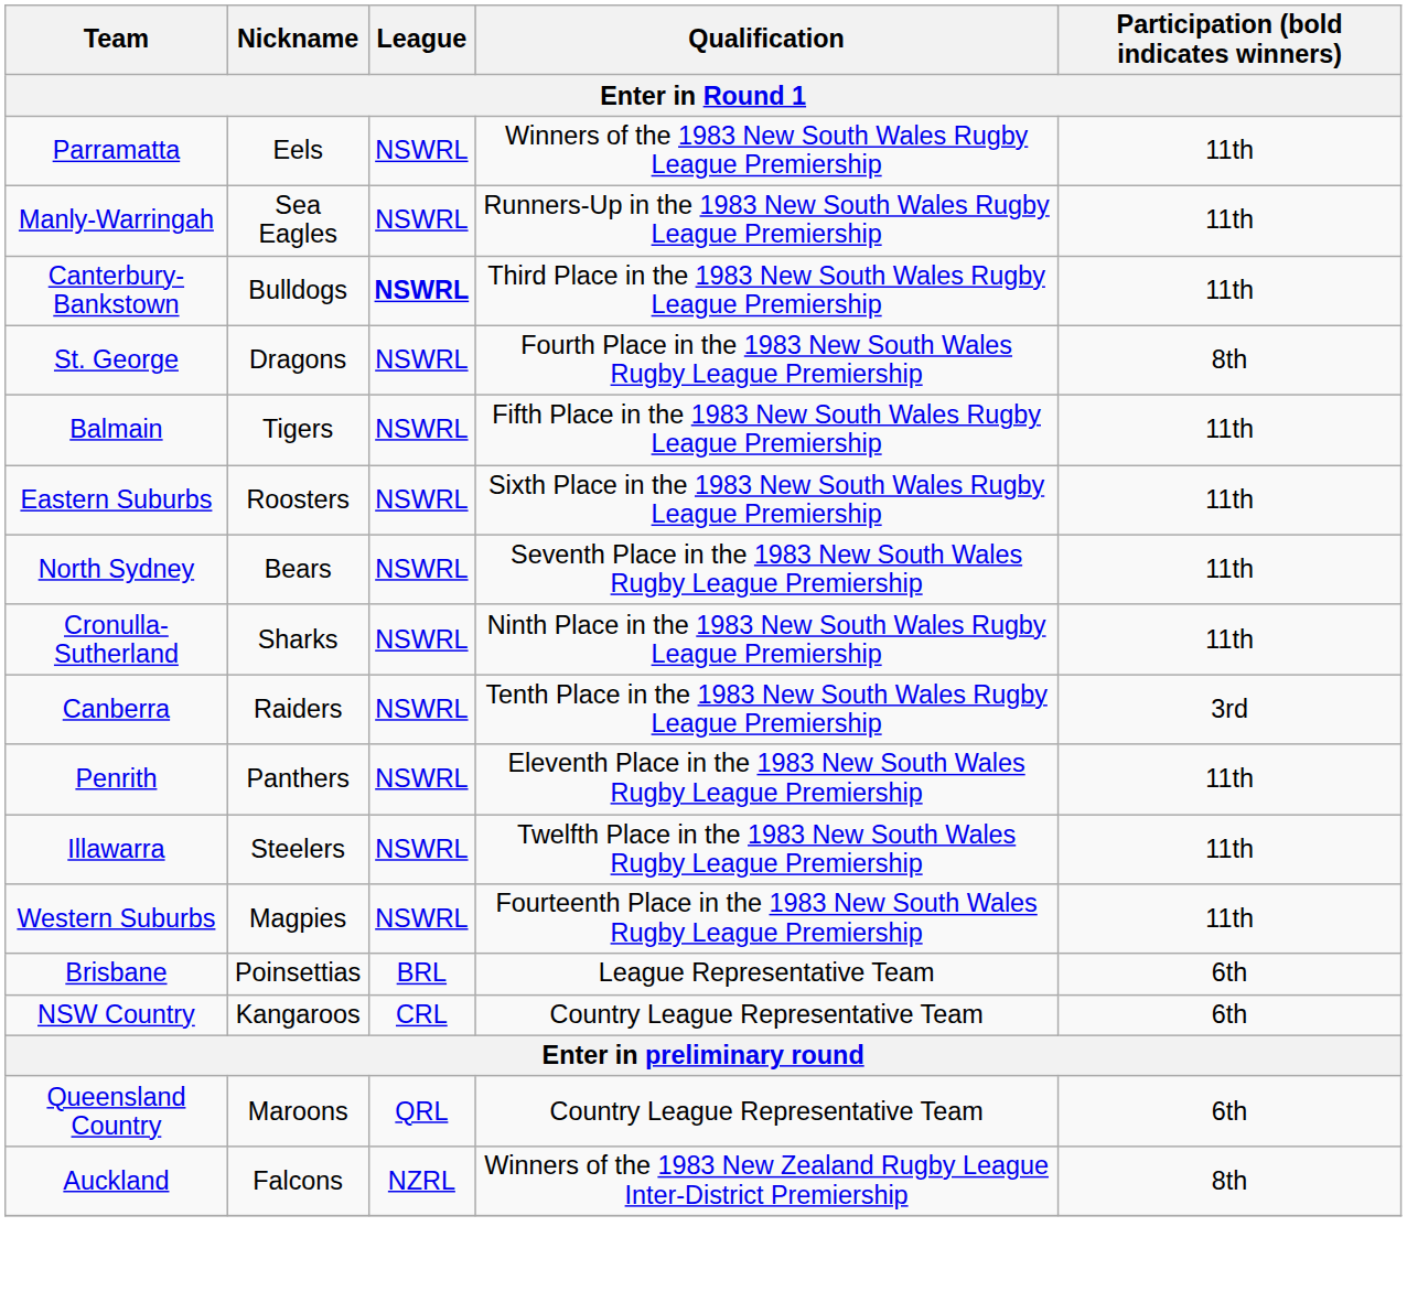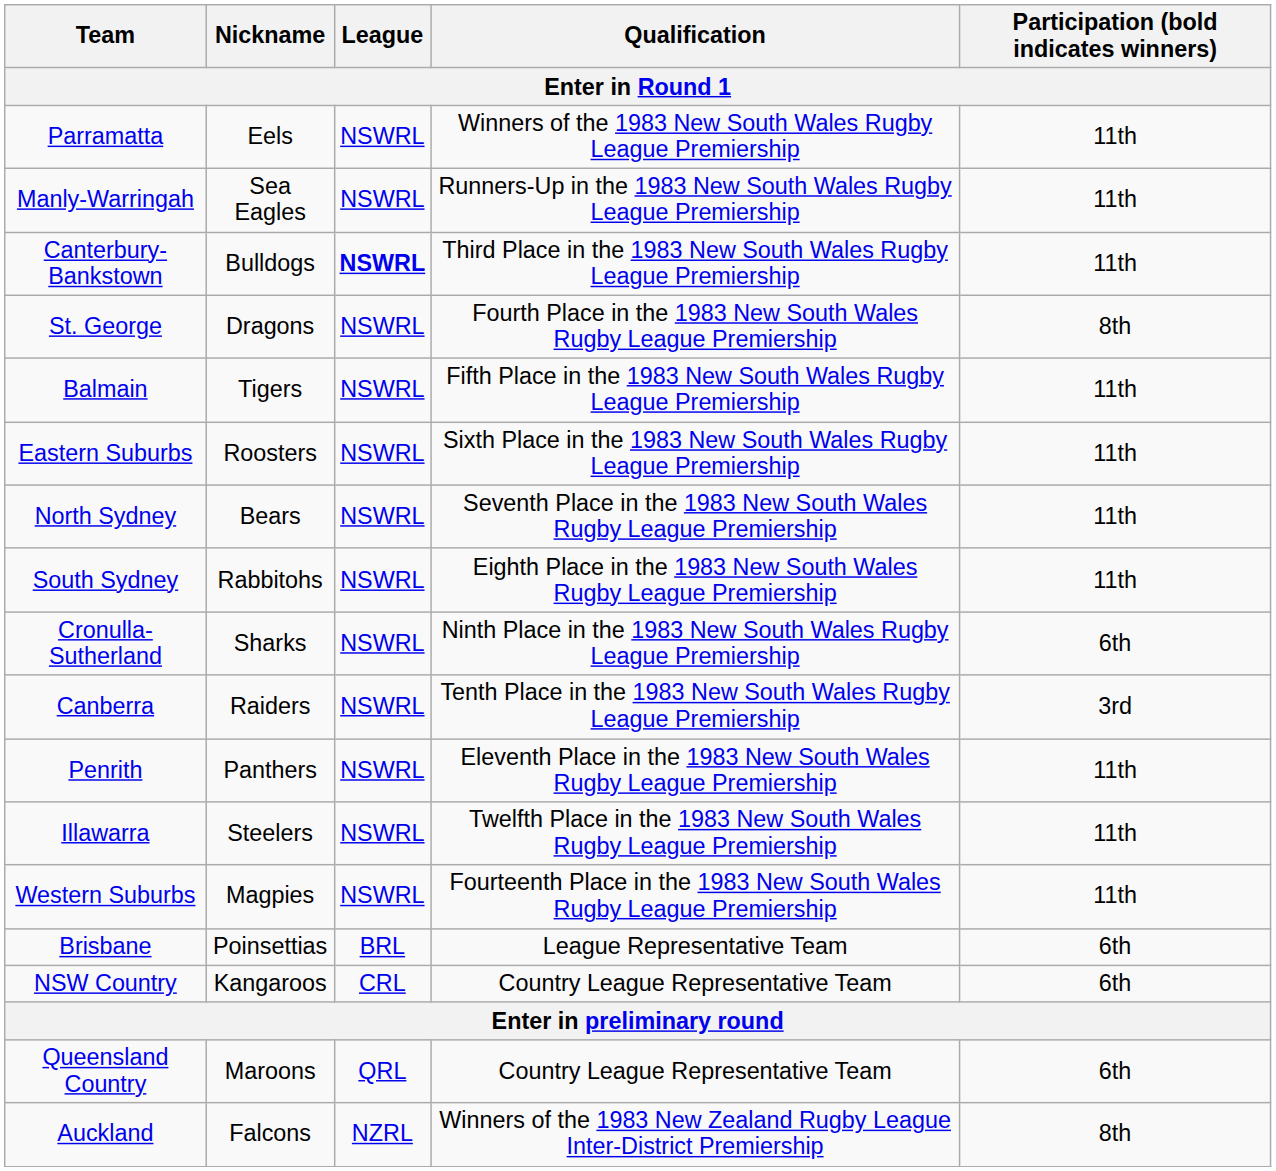+ row: South Sydney | Rabbitohs | NSWRL | Eighth Place in the 1983 New South Wales Rugby League Premiership | 11th
Cronulla-Sutherland | Participation (bold indicates winners): 11th -> 6th
